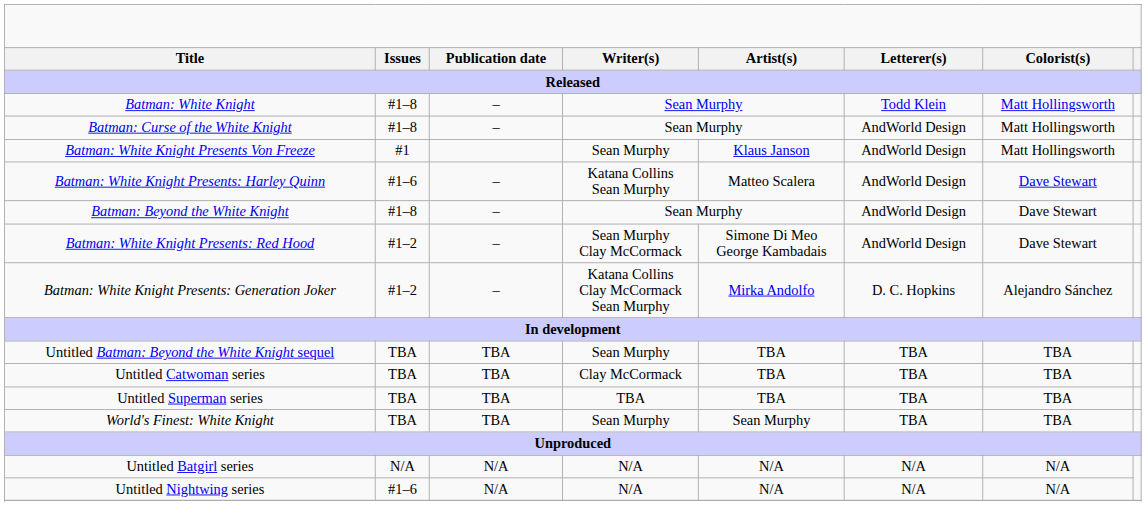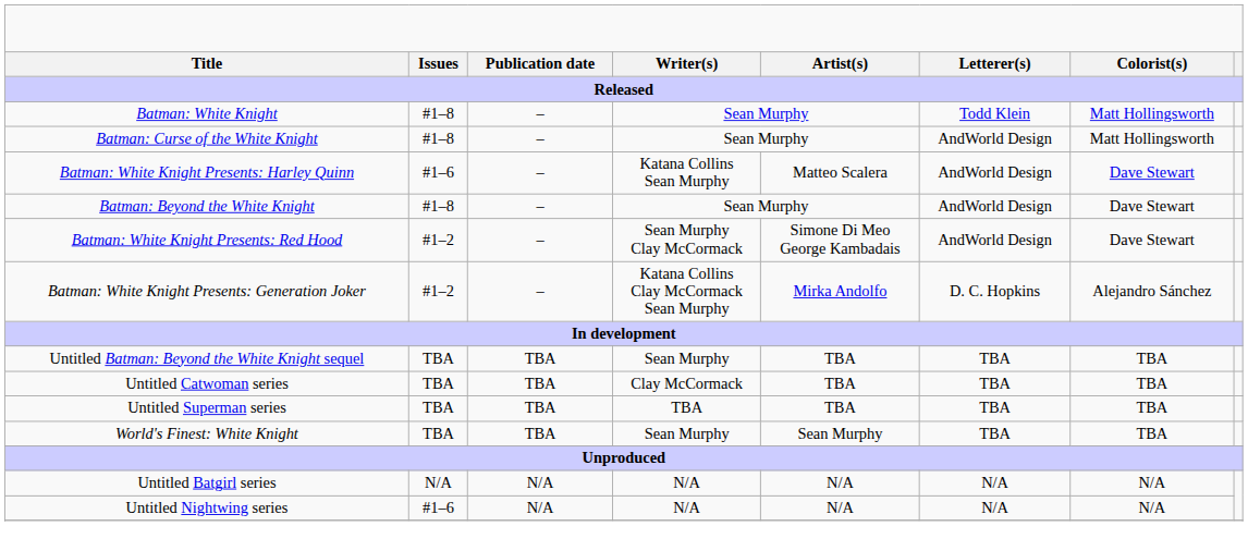- row: Batman: White Knight Presents Von Freeze | #1 | Sean Murphy | Klaus Janson | AndWorld Design | Matt Hollingsworth
